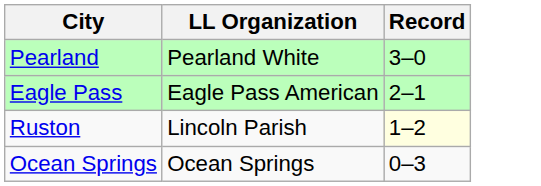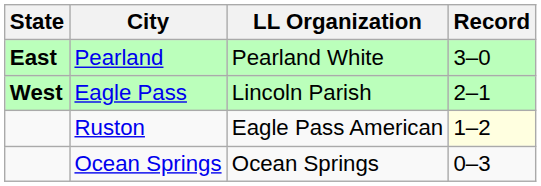+ column: State | East | West
Eagle Pass | LL Organization: Eagle Pass American -> Lincoln Parish
Ruston | LL Organization: Lincoln Parish -> Eagle Pass American
